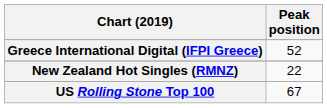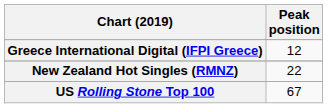Greece International Digital (IFPI Greece) | Peak position: 52 -> 12
